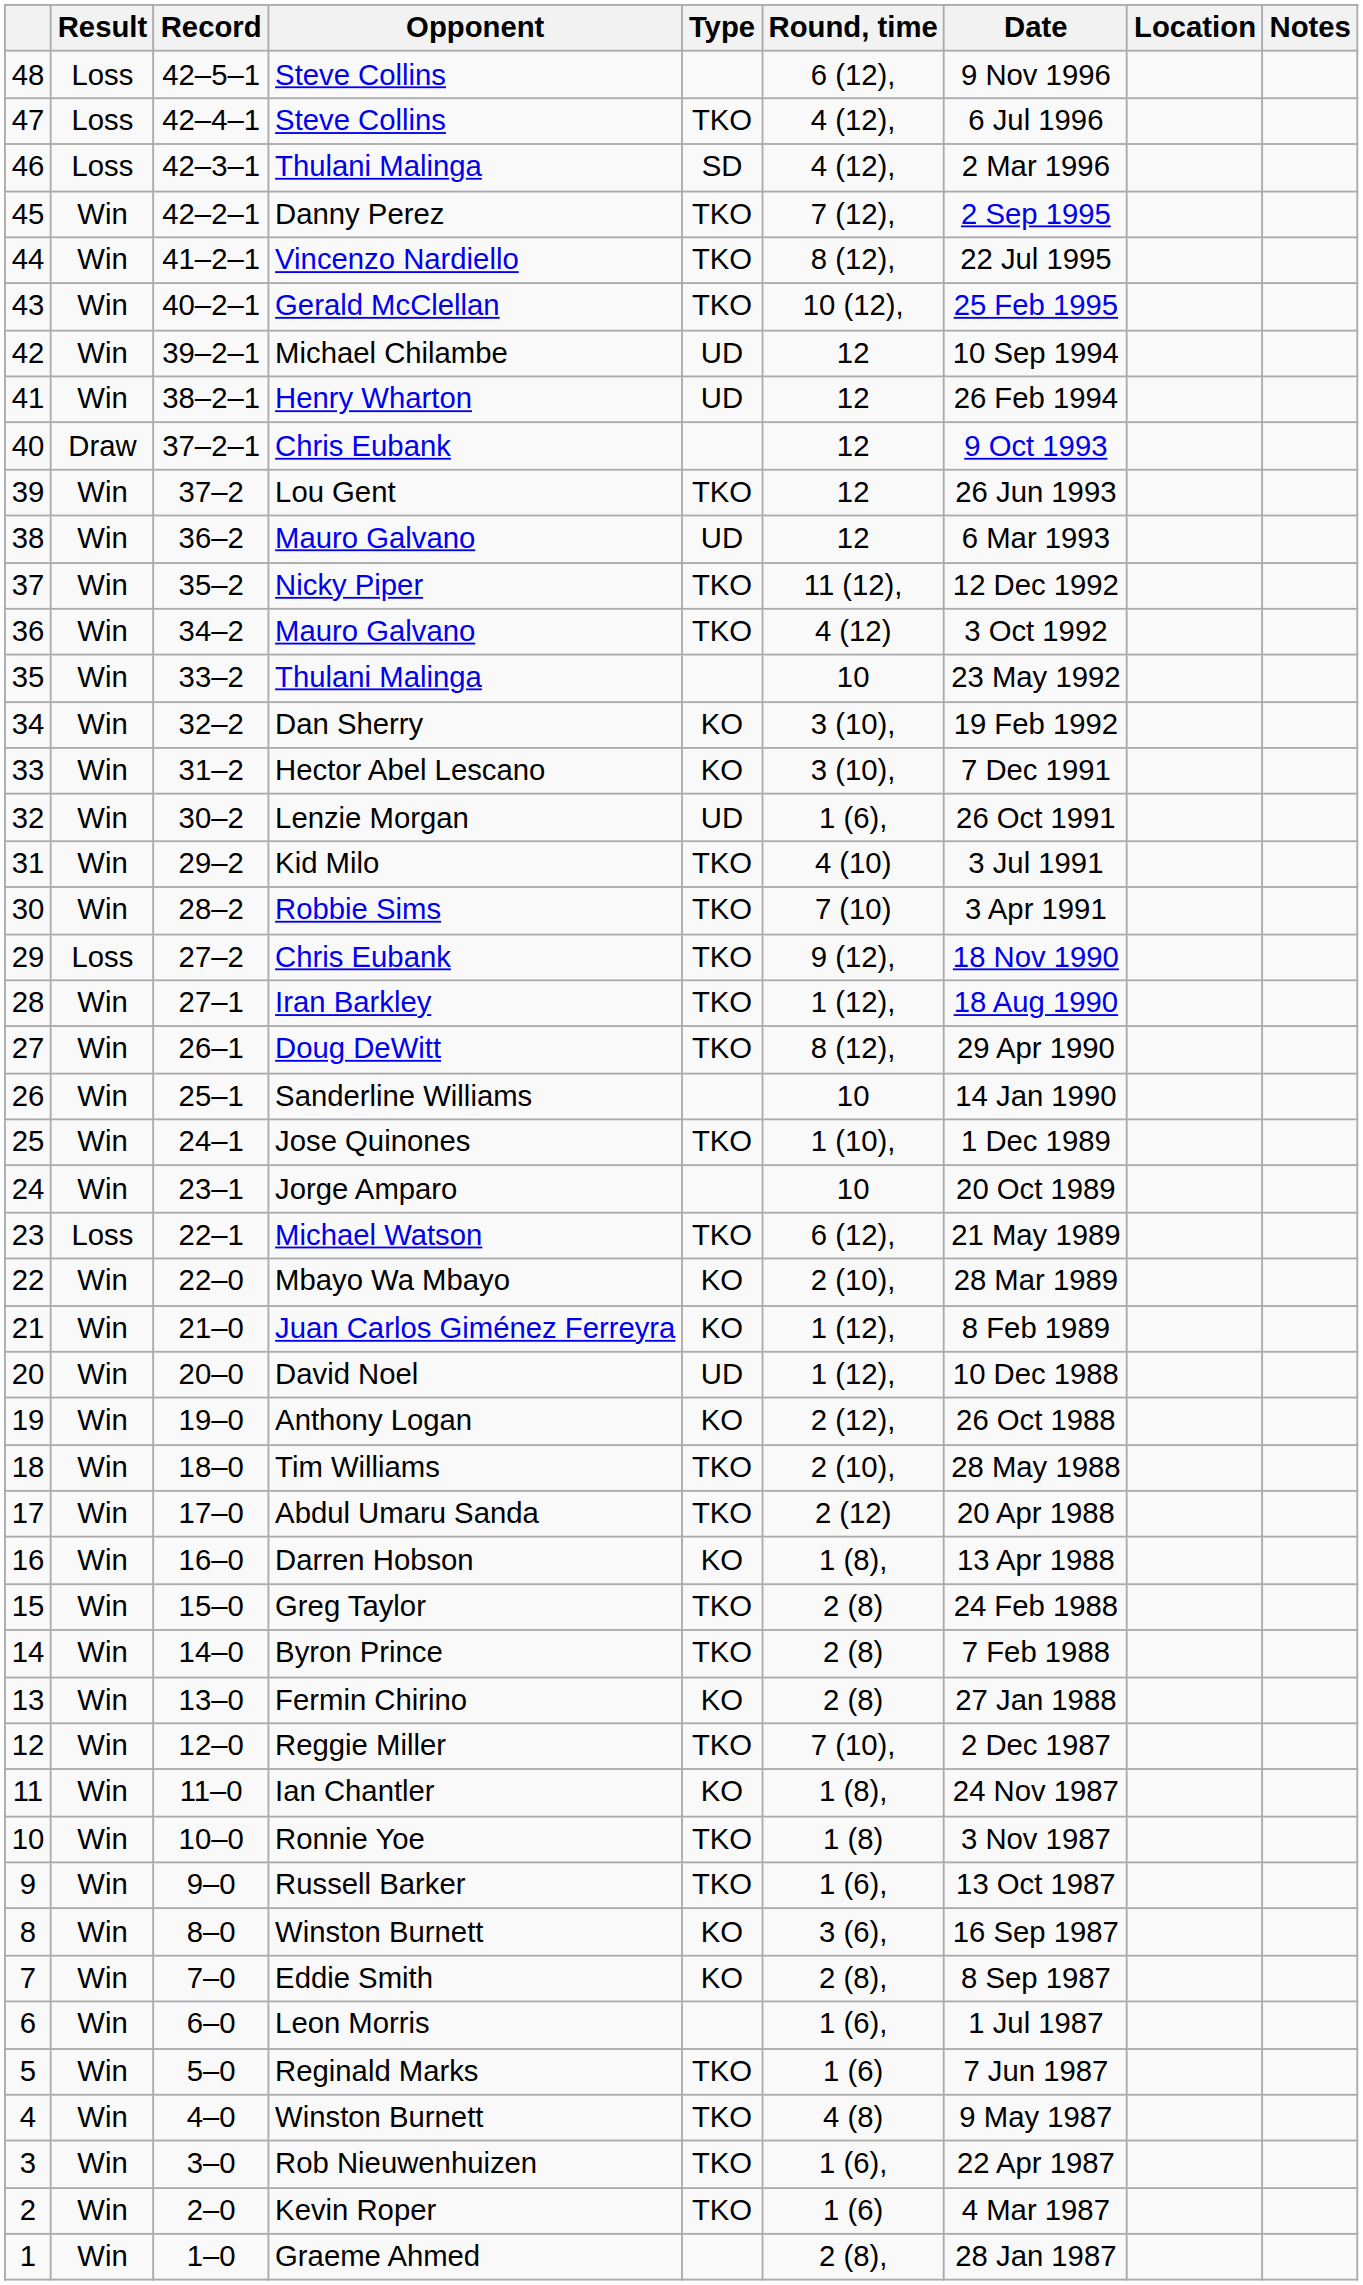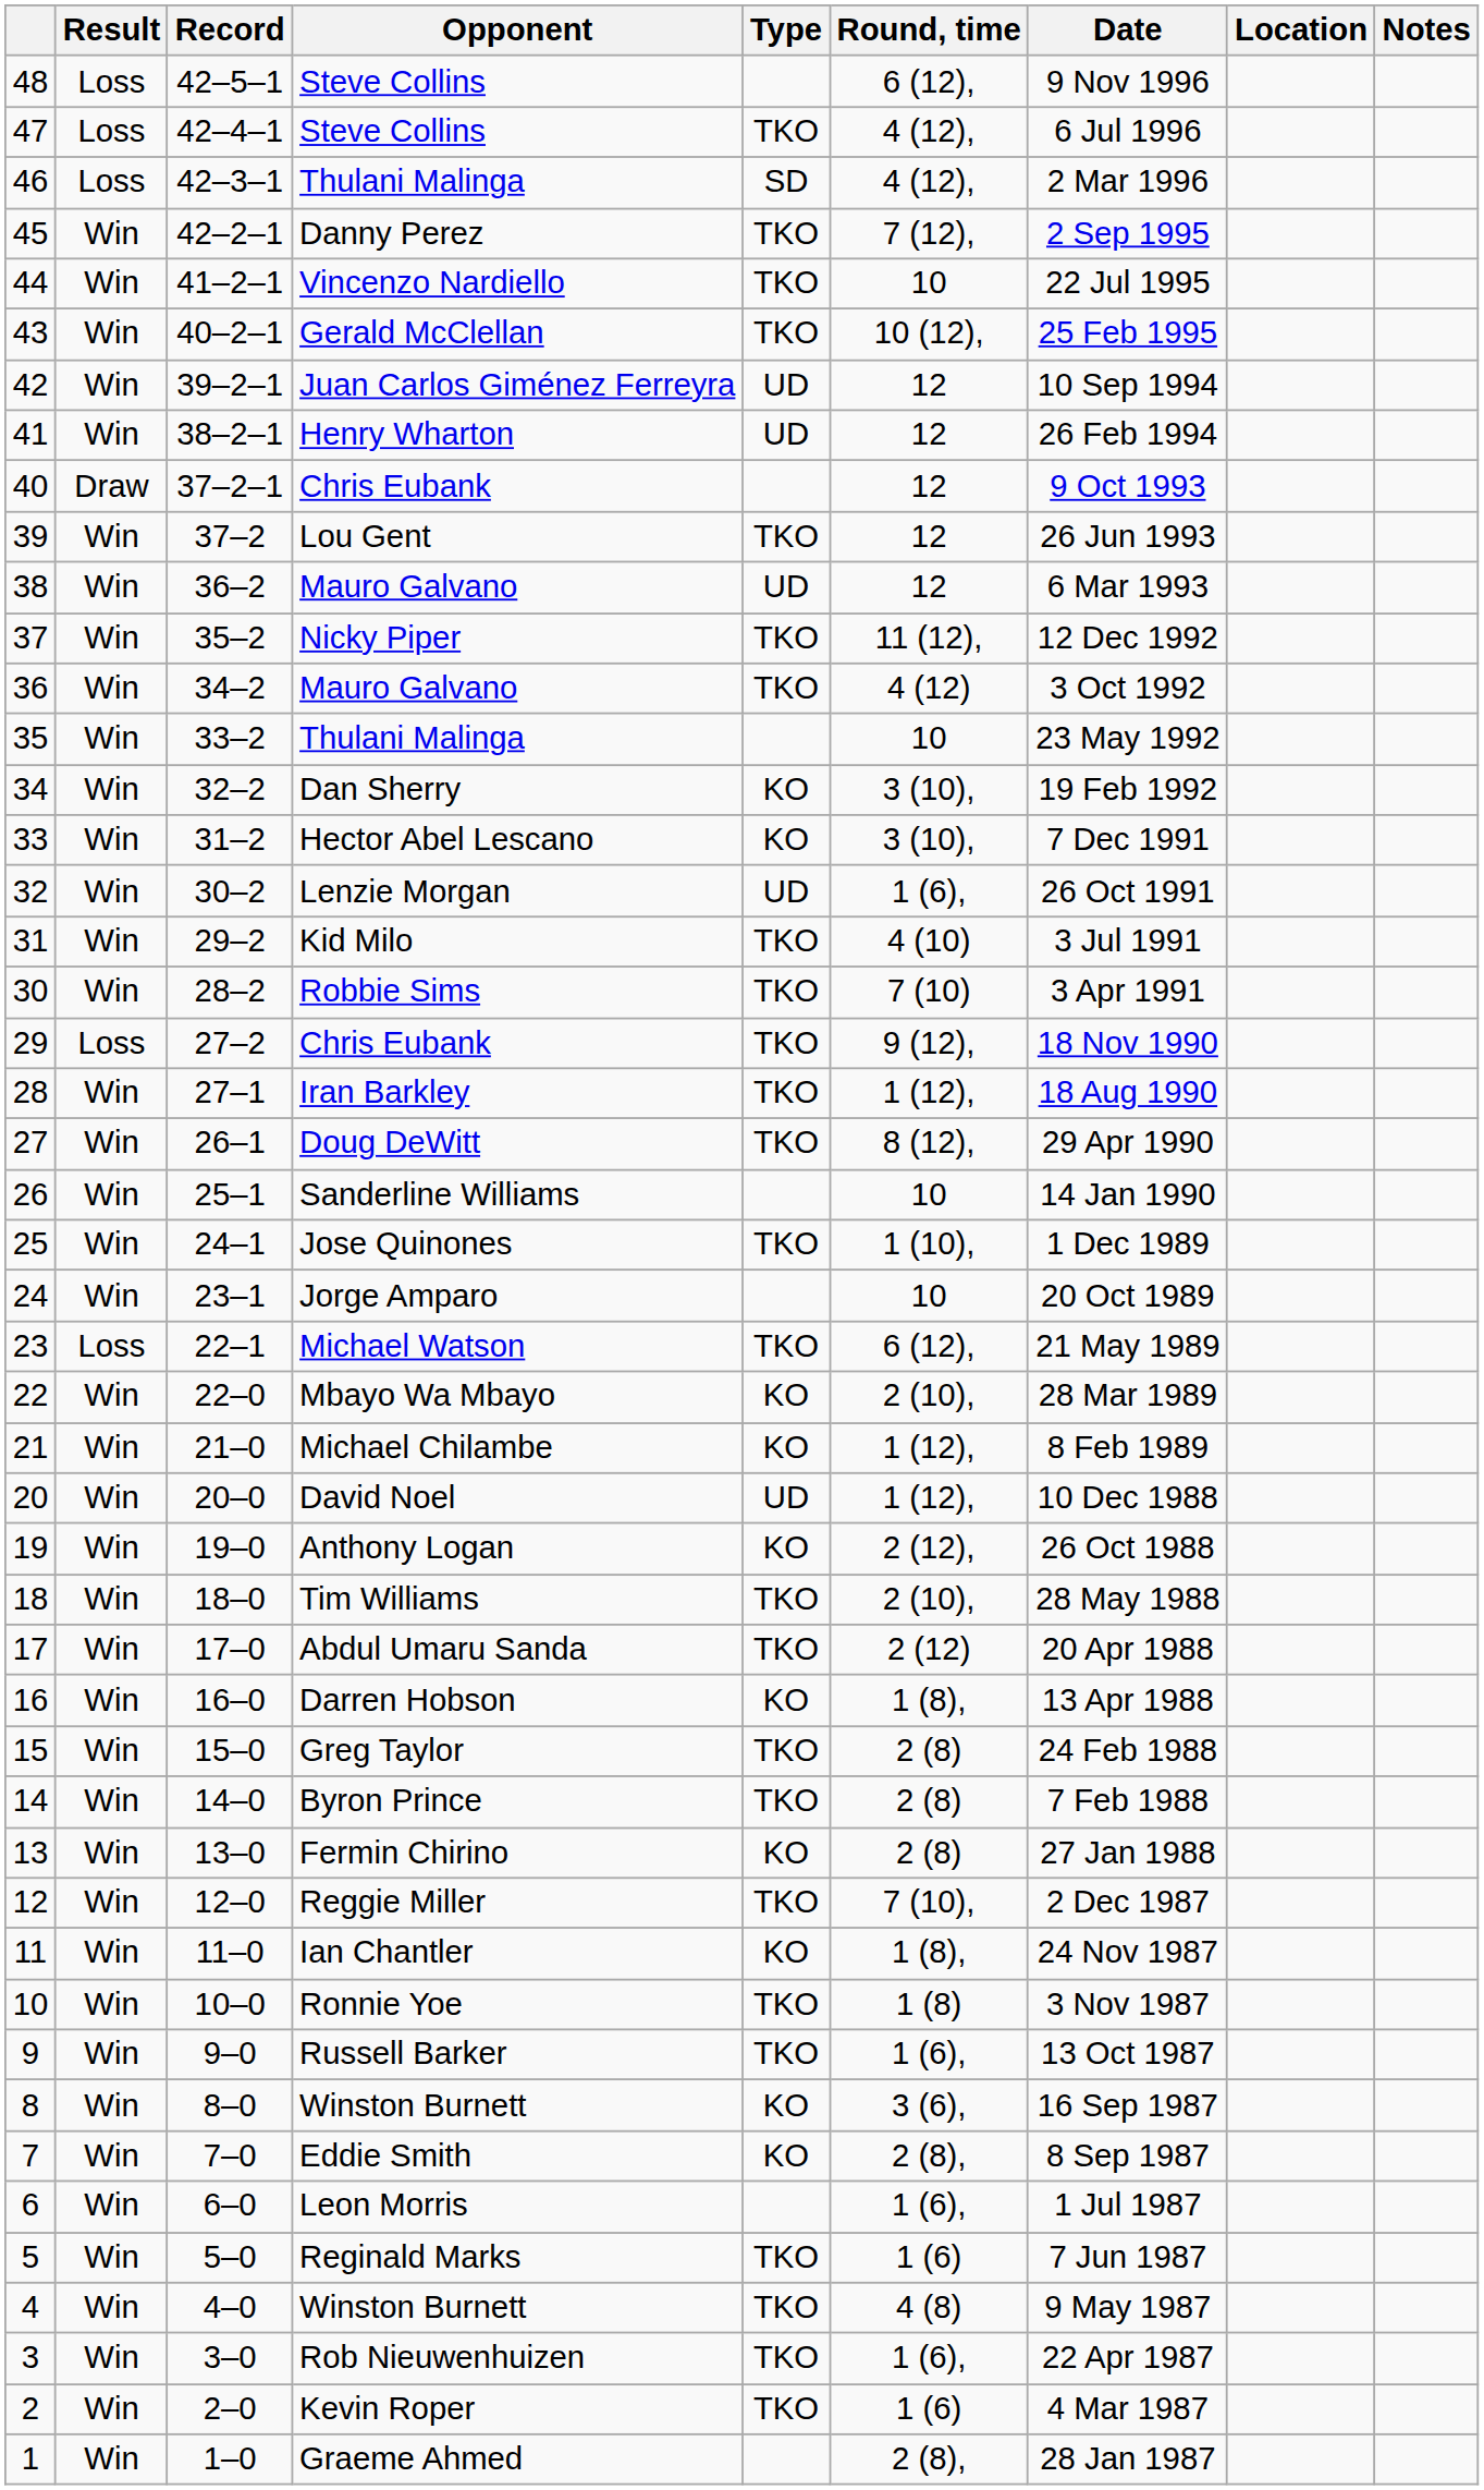44 | Round, time: 8 (12), -> 10
42 | Opponent: Michael Chilambe -> Juan Carlos Giménez Ferreyra
21 | Opponent: Juan Carlos Giménez Ferreyra -> Michael Chilambe
